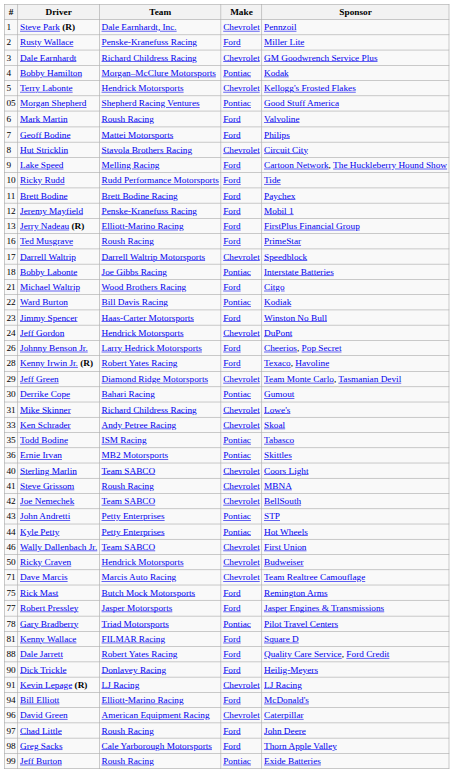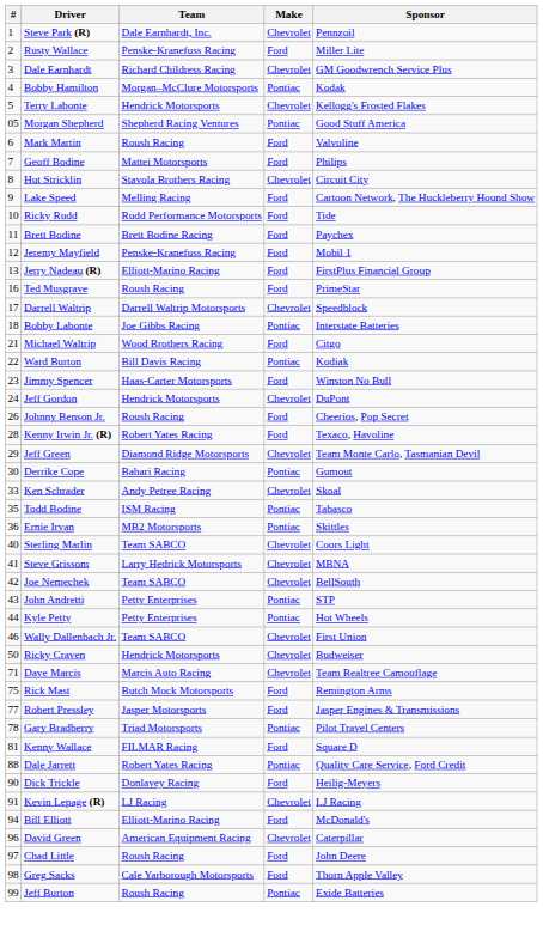Johnny Benson Jr. | Team: Larry Hedrick Motorsports -> Roush Racing
- row: 31 | Mike Skinner | Richard Childress Racing | Chevrolet | Lowe's
Steve Grissom | Team: Roush Racing -> Larry Hedrick Motorsports
Dale Jarrett | Make: Ford -> Pontiac
